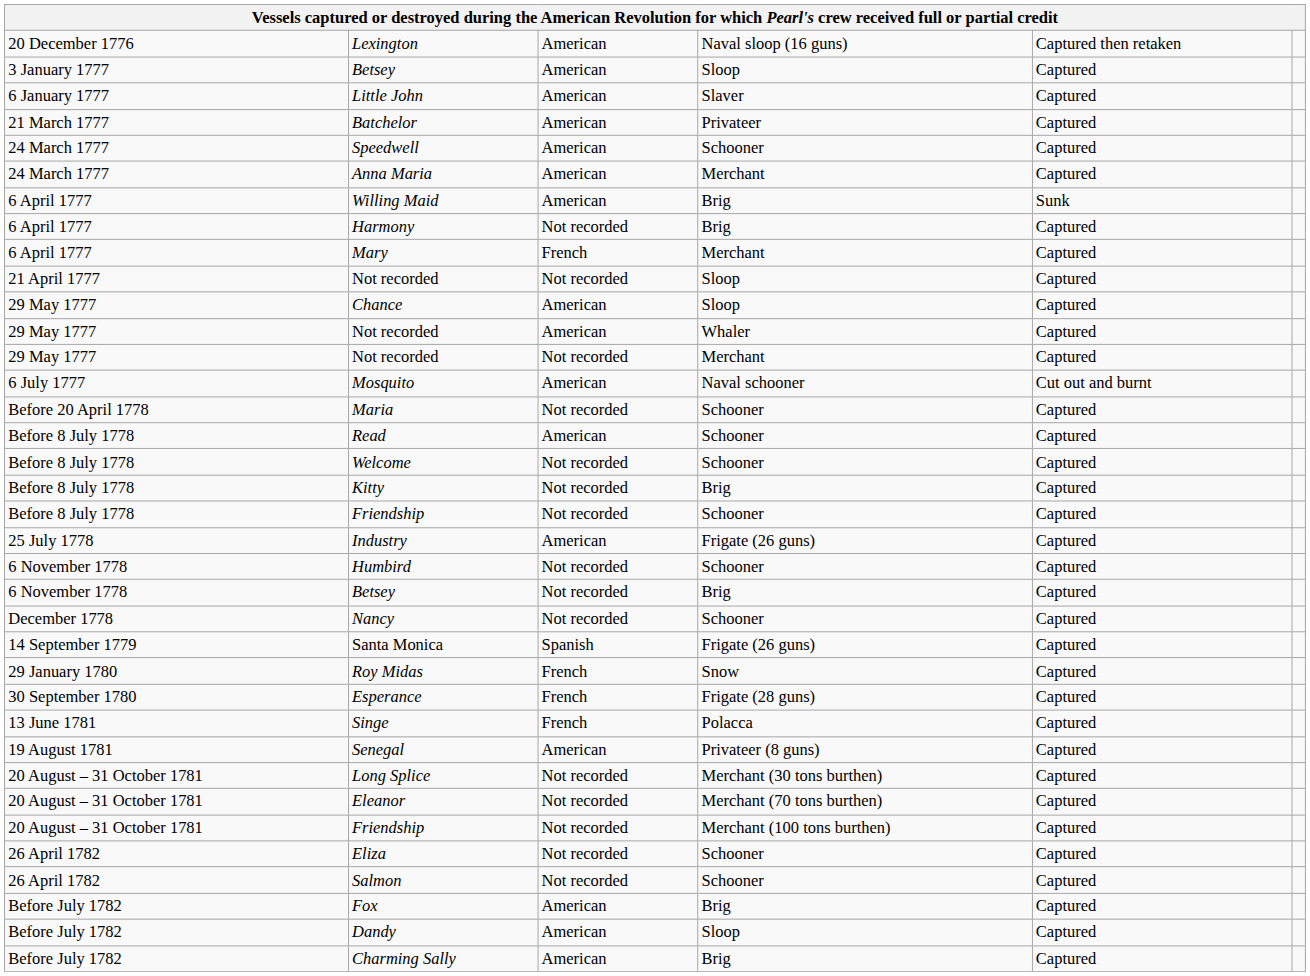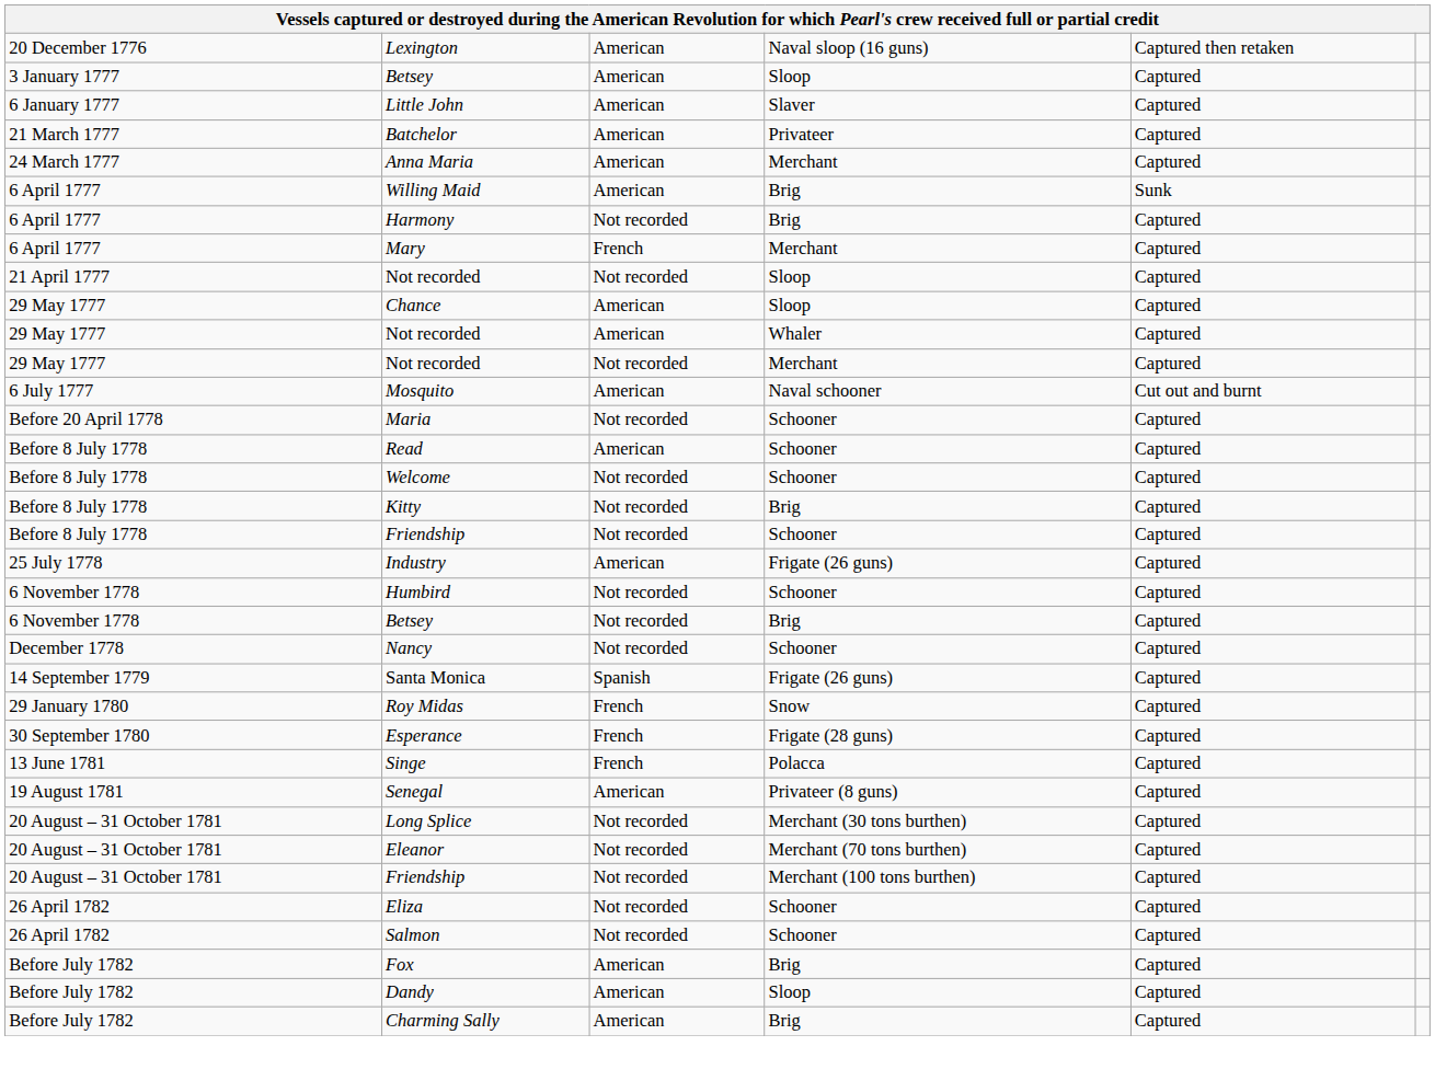- row: 24 March 1777 | Speedwell | American | Schooner | Captured
